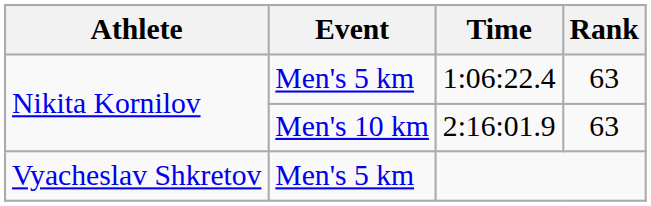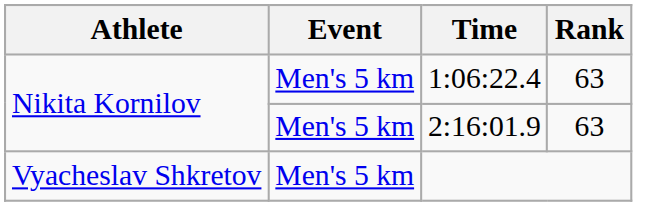2:16:01.9 | Event: Men's 10 km -> Men's 5 km
